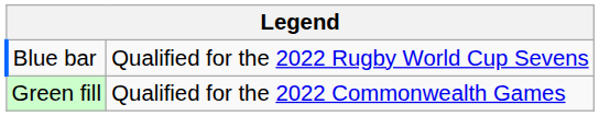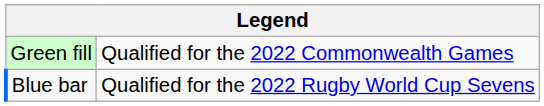rows swapped: Green fill <-> Blue bar
